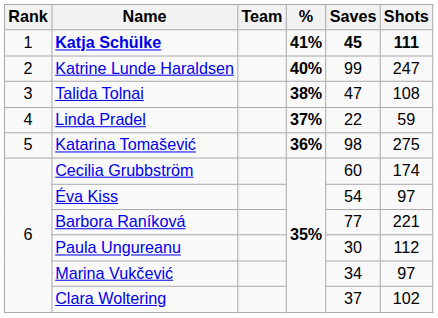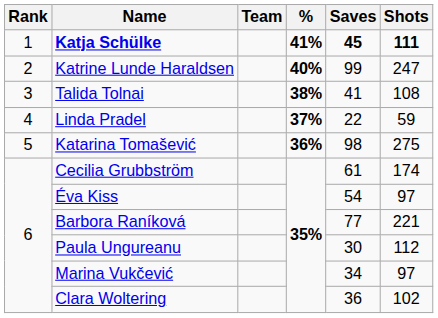Talida Tolnai | Saves: 47 -> 41
Cecilia Grubbström | Saves: 60 -> 61
Clara Woltering | Saves: 37 -> 36
